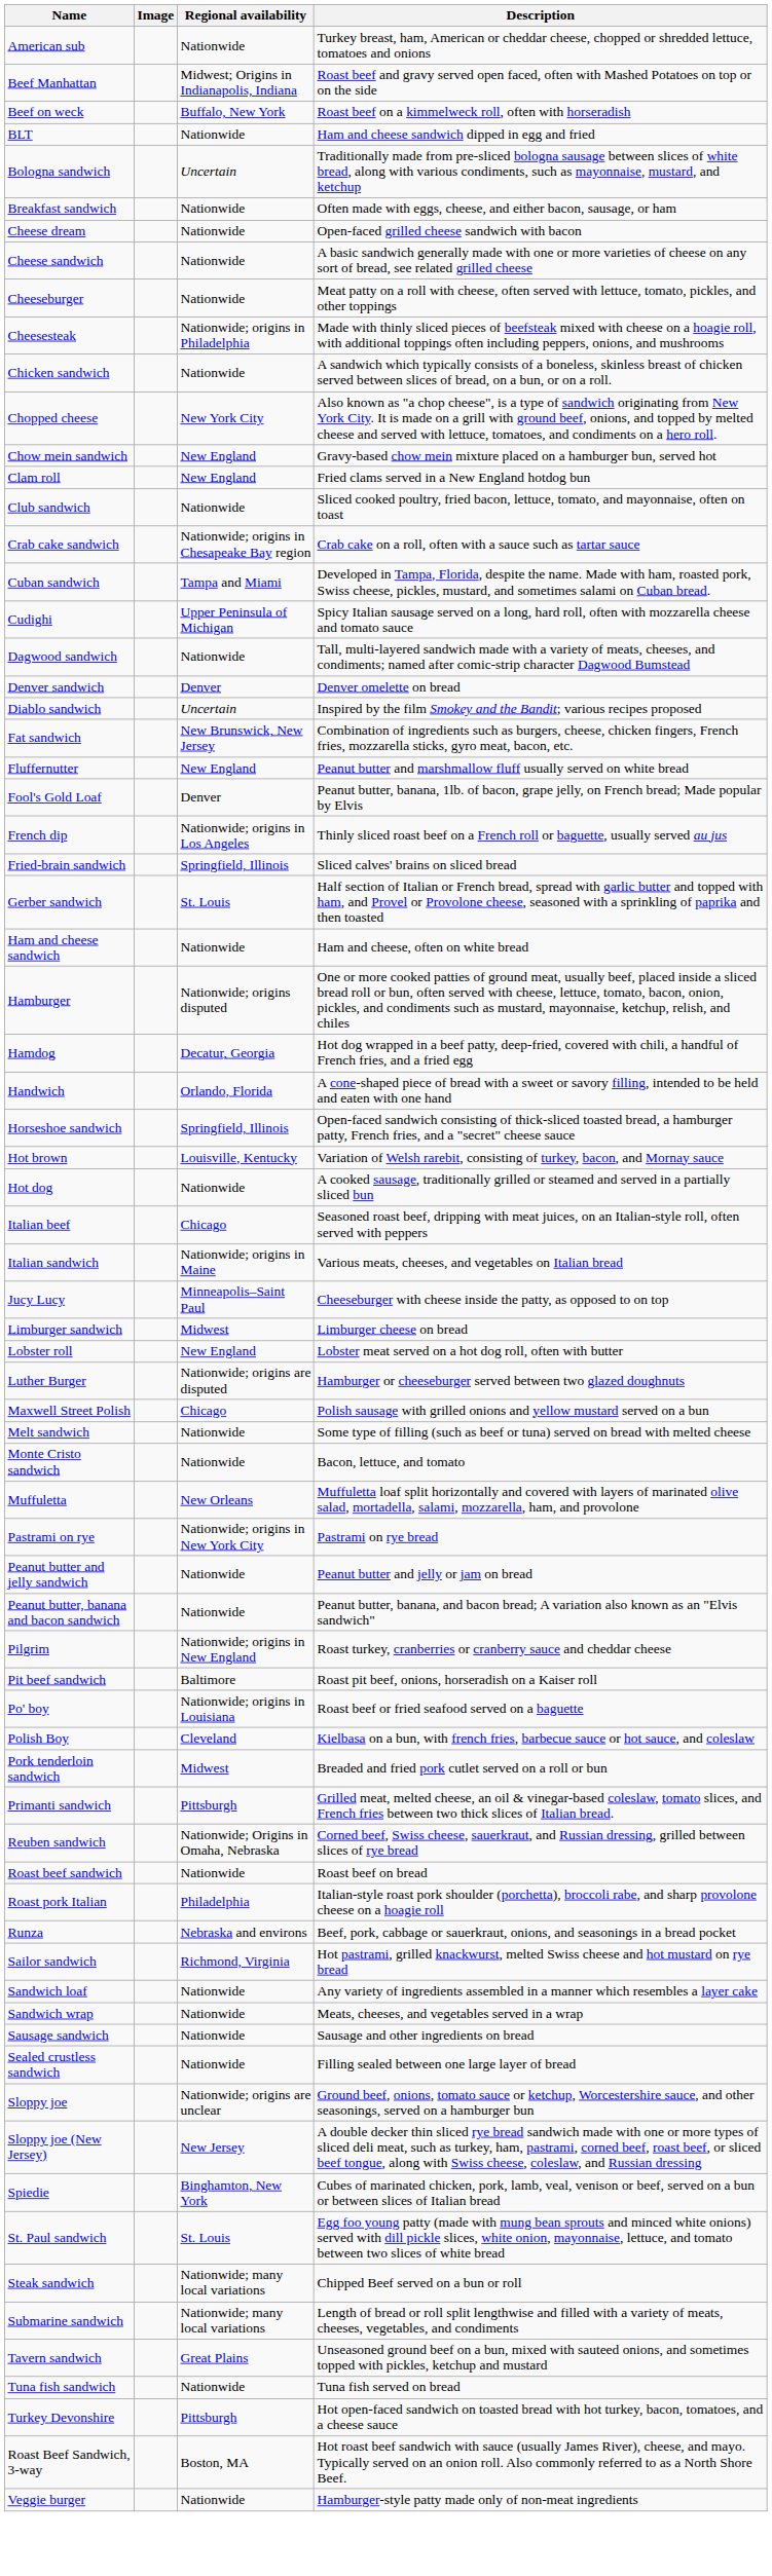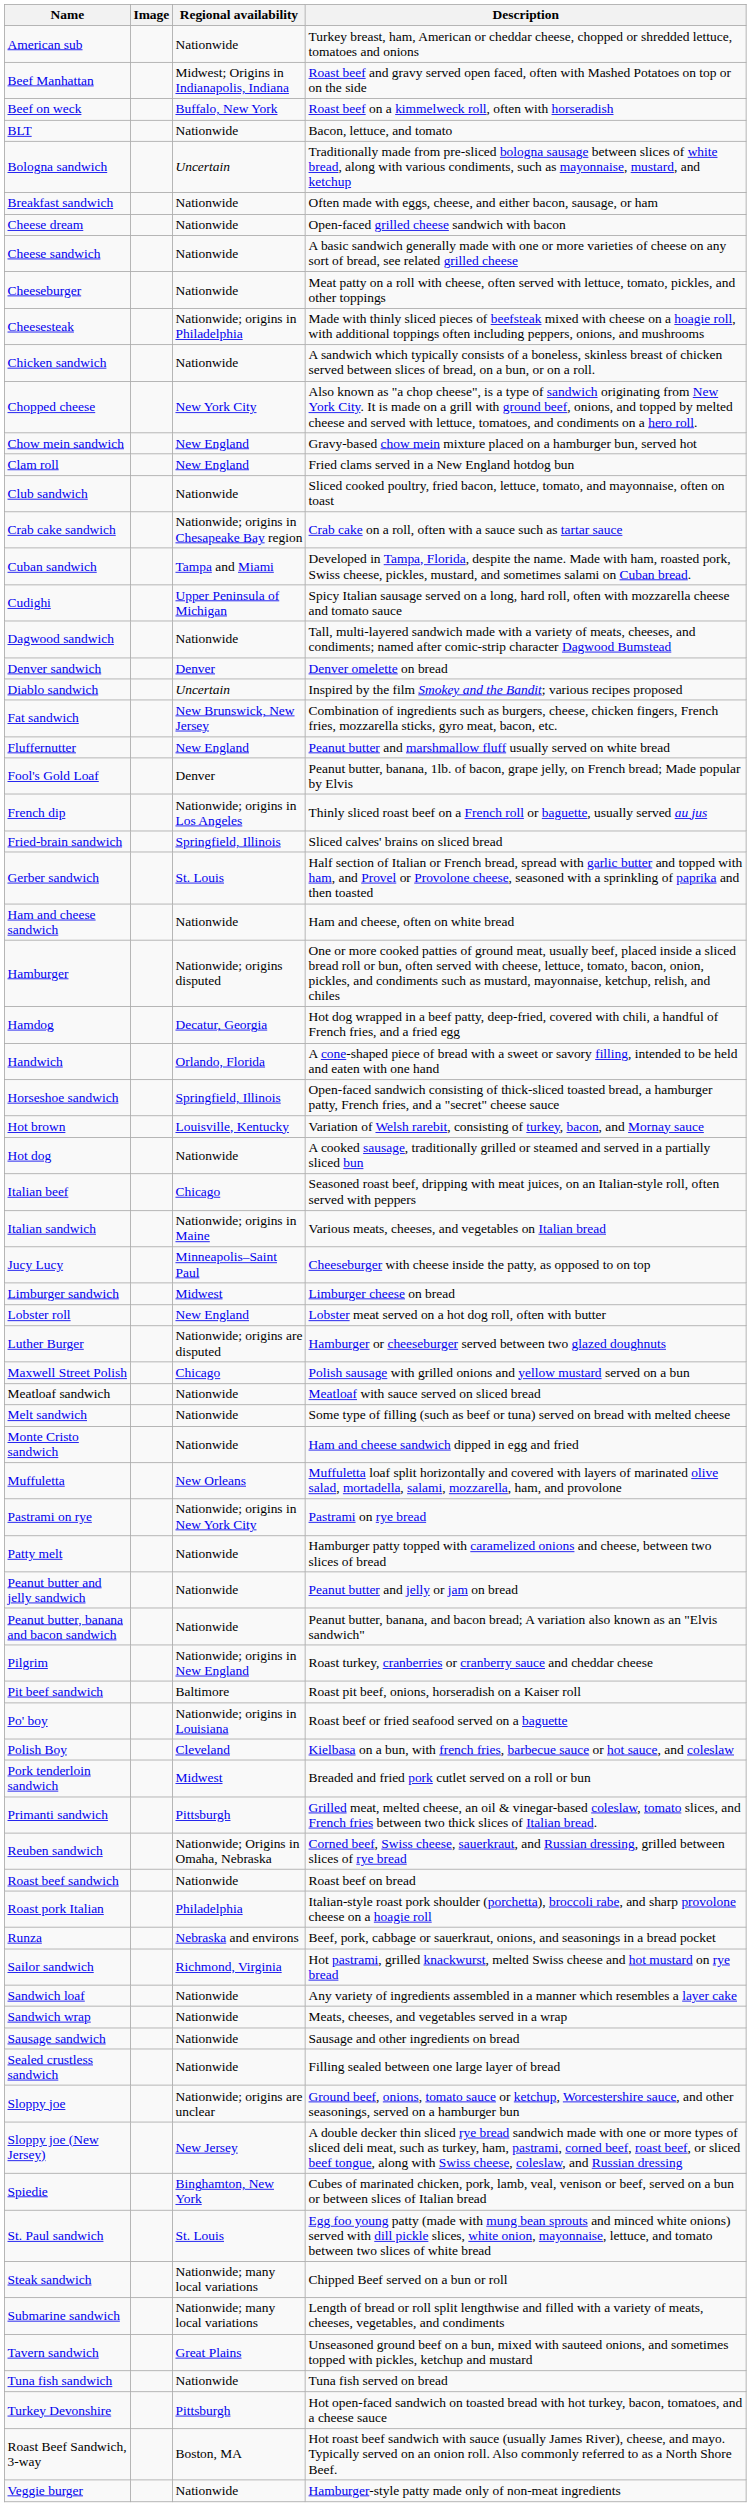BLT | Description: Ham and cheese sandwich dipped in egg and fried -> Bacon, lettuce, and tomato
+ row: Meatloaf sandwich | Nationwide | Meatloaf with sauce served on sliced bread
Monte Cristo sandwich | Description: Bacon, lettuce, and tomato -> Ham and cheese sandwich dipped in egg and fried
+ row: Patty melt | Nationwide | Hamburger patty topped with caramelized onions and cheese, between two slices of bread
